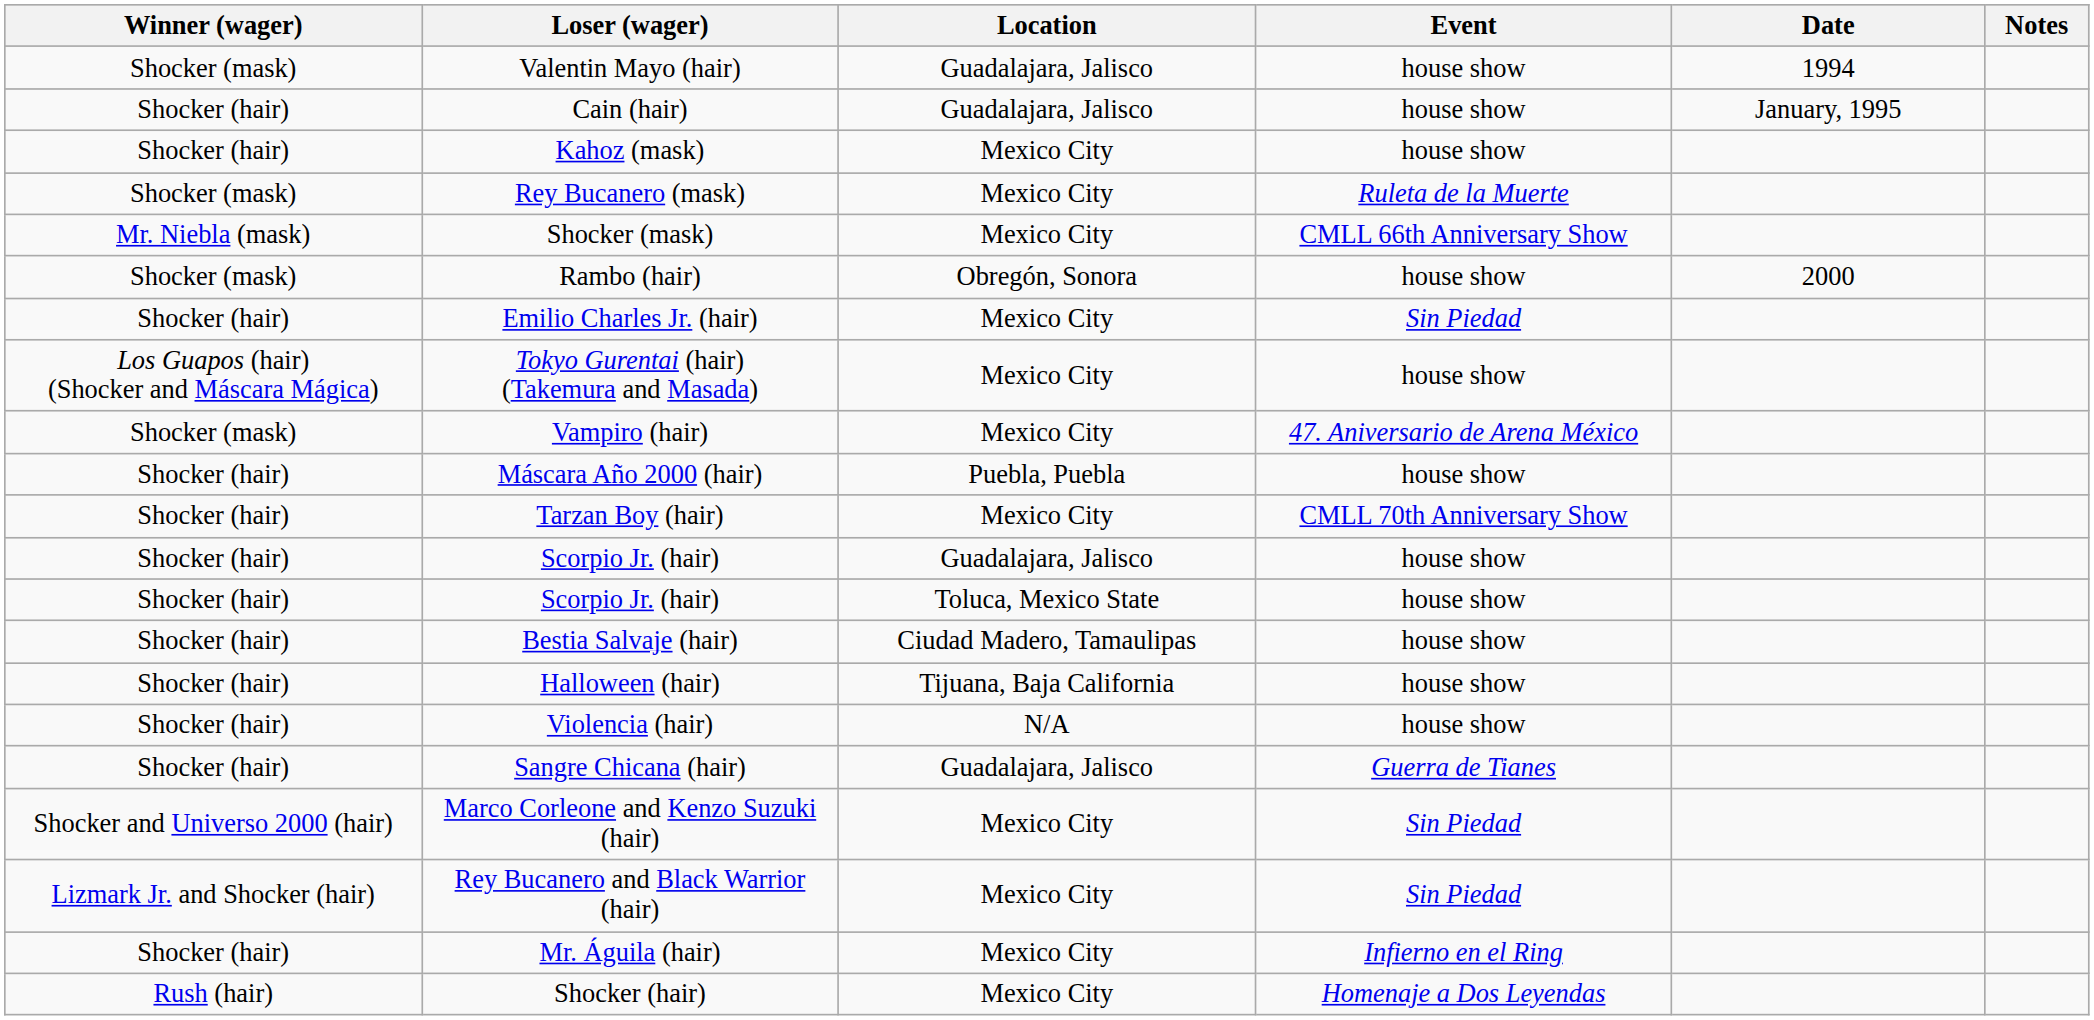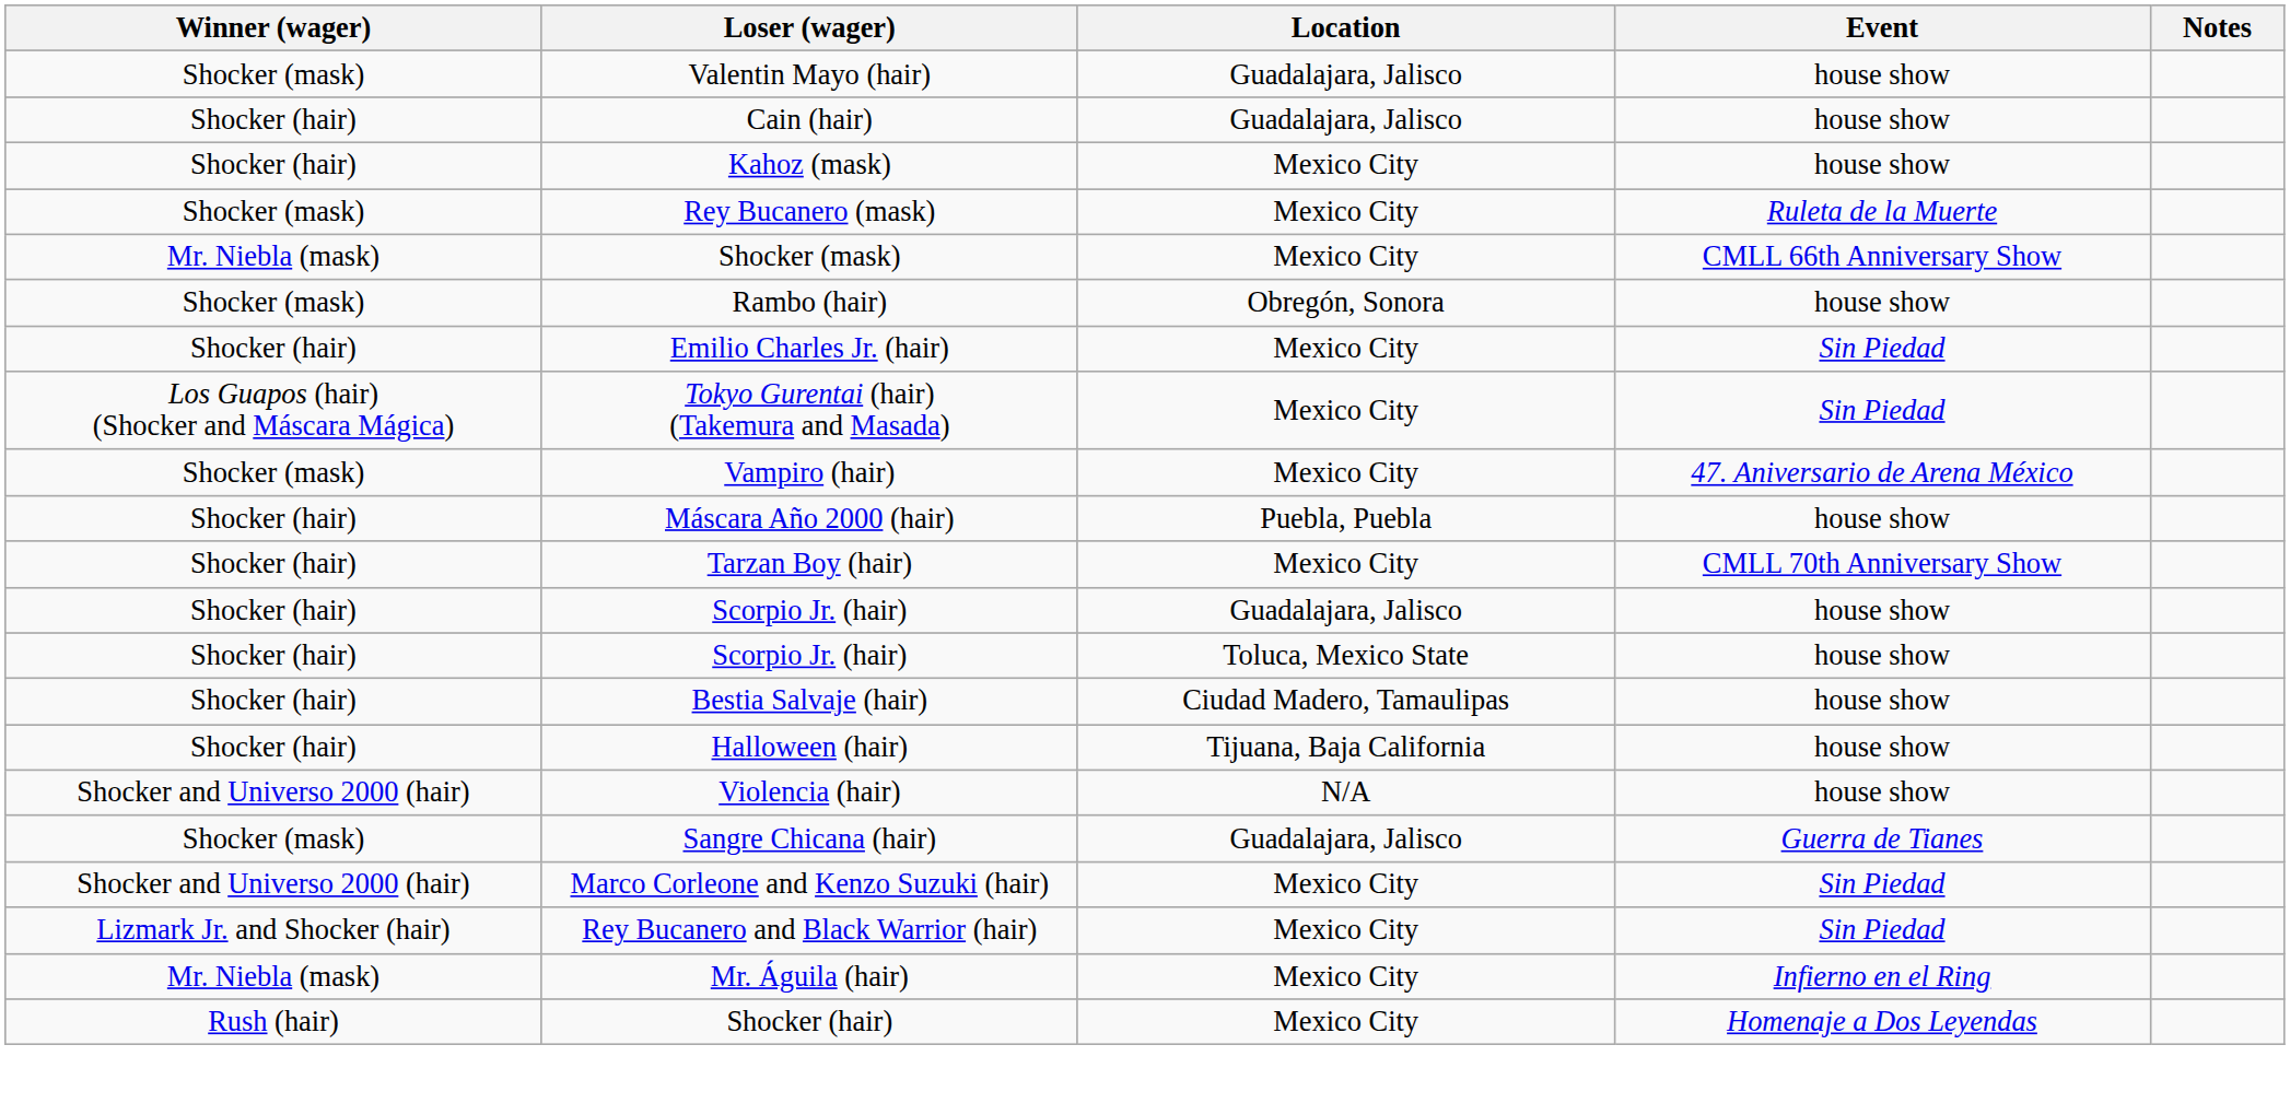- column: Date | 1994 | January, 1995 | 2000
Tokyo Gurentai (hair) (Takemura and Masada) | Event: house show -> Sin Piedad
Violencia (hair) | Winner (wager): Shocker (hair) -> Shocker and Universo 2000 (hair)
Sangre Chicana (hair) | Winner (wager): Shocker (hair) -> Shocker (mask)
Mr. Águila (hair) | Winner (wager): Shocker (hair) -> Mr. Niebla (mask)
